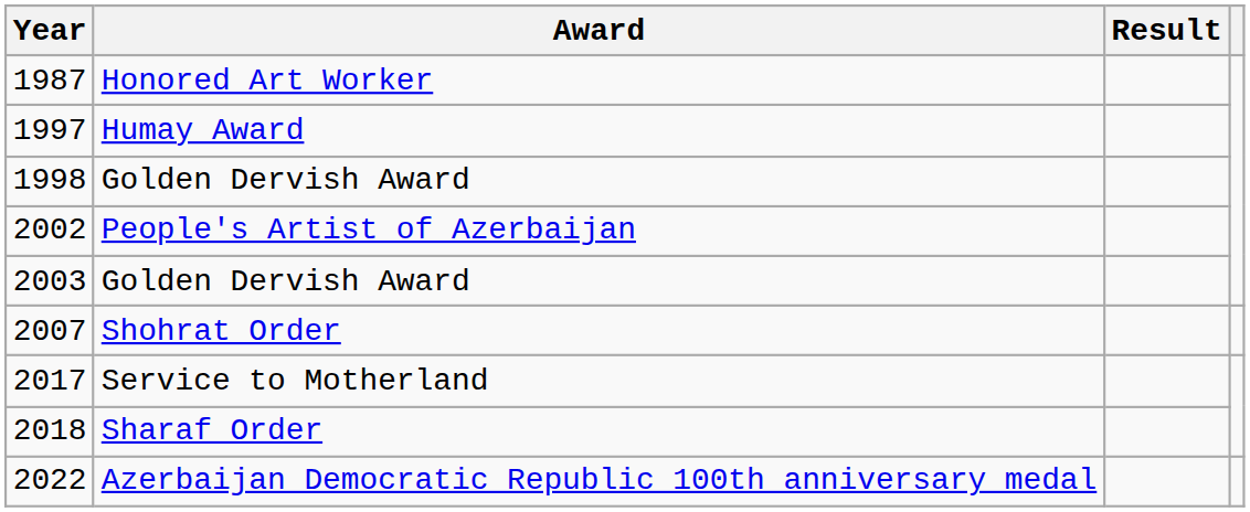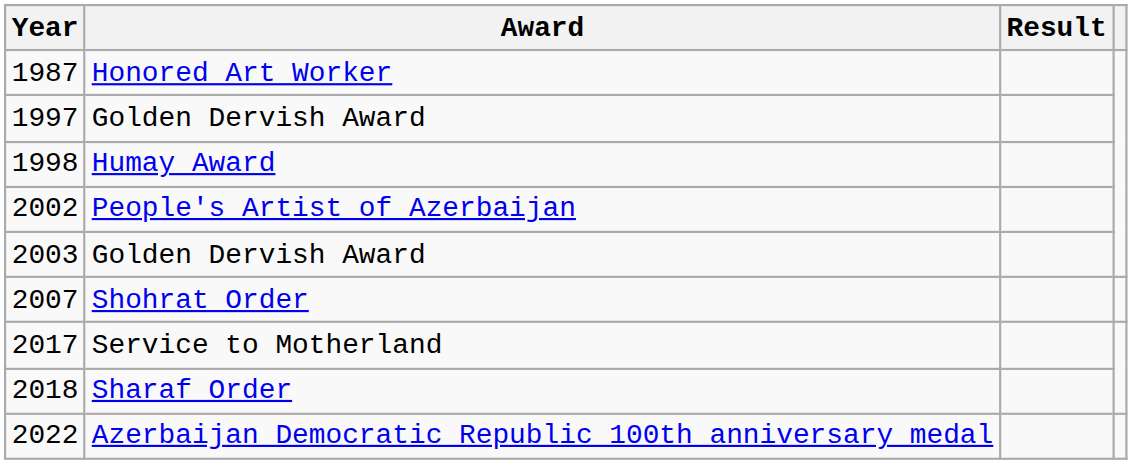1997 | Award: Humay Award -> Golden Dervish Award
1998 | Award: Golden Dervish Award -> Humay Award
